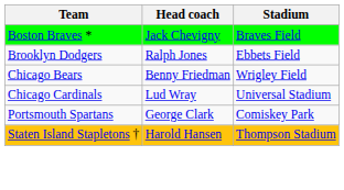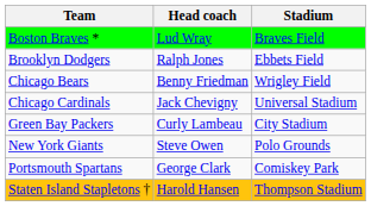Boston Braves * | Head coach: Jack Chevigny -> Lud Wray
Chicago Cardinals | Head coach: Lud Wray -> Jack Chevigny
+ row: Green Bay Packers | Curly Lambeau | City Stadium
+ row: New York Giants | Steve Owen | Polo Grounds
